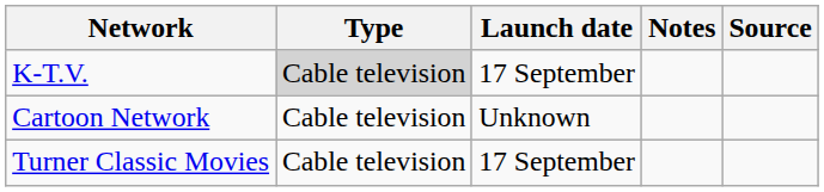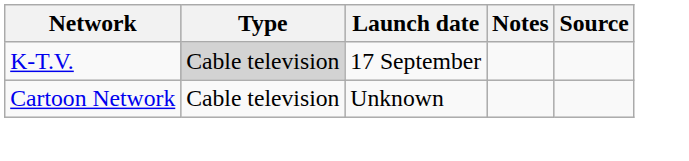- row: Turner Classic Movies | Cable television | 17 September
